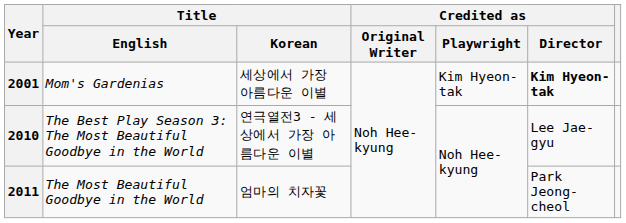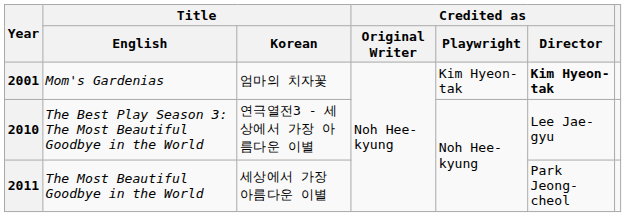2001 | Title / Korean: 세상에서 가장 아름다운 이별 -> 엄마의 치자꽃
2011 | Title / Korean: 엄마의 치자꽃 -> 세상에서 가장 아름다운 이별
